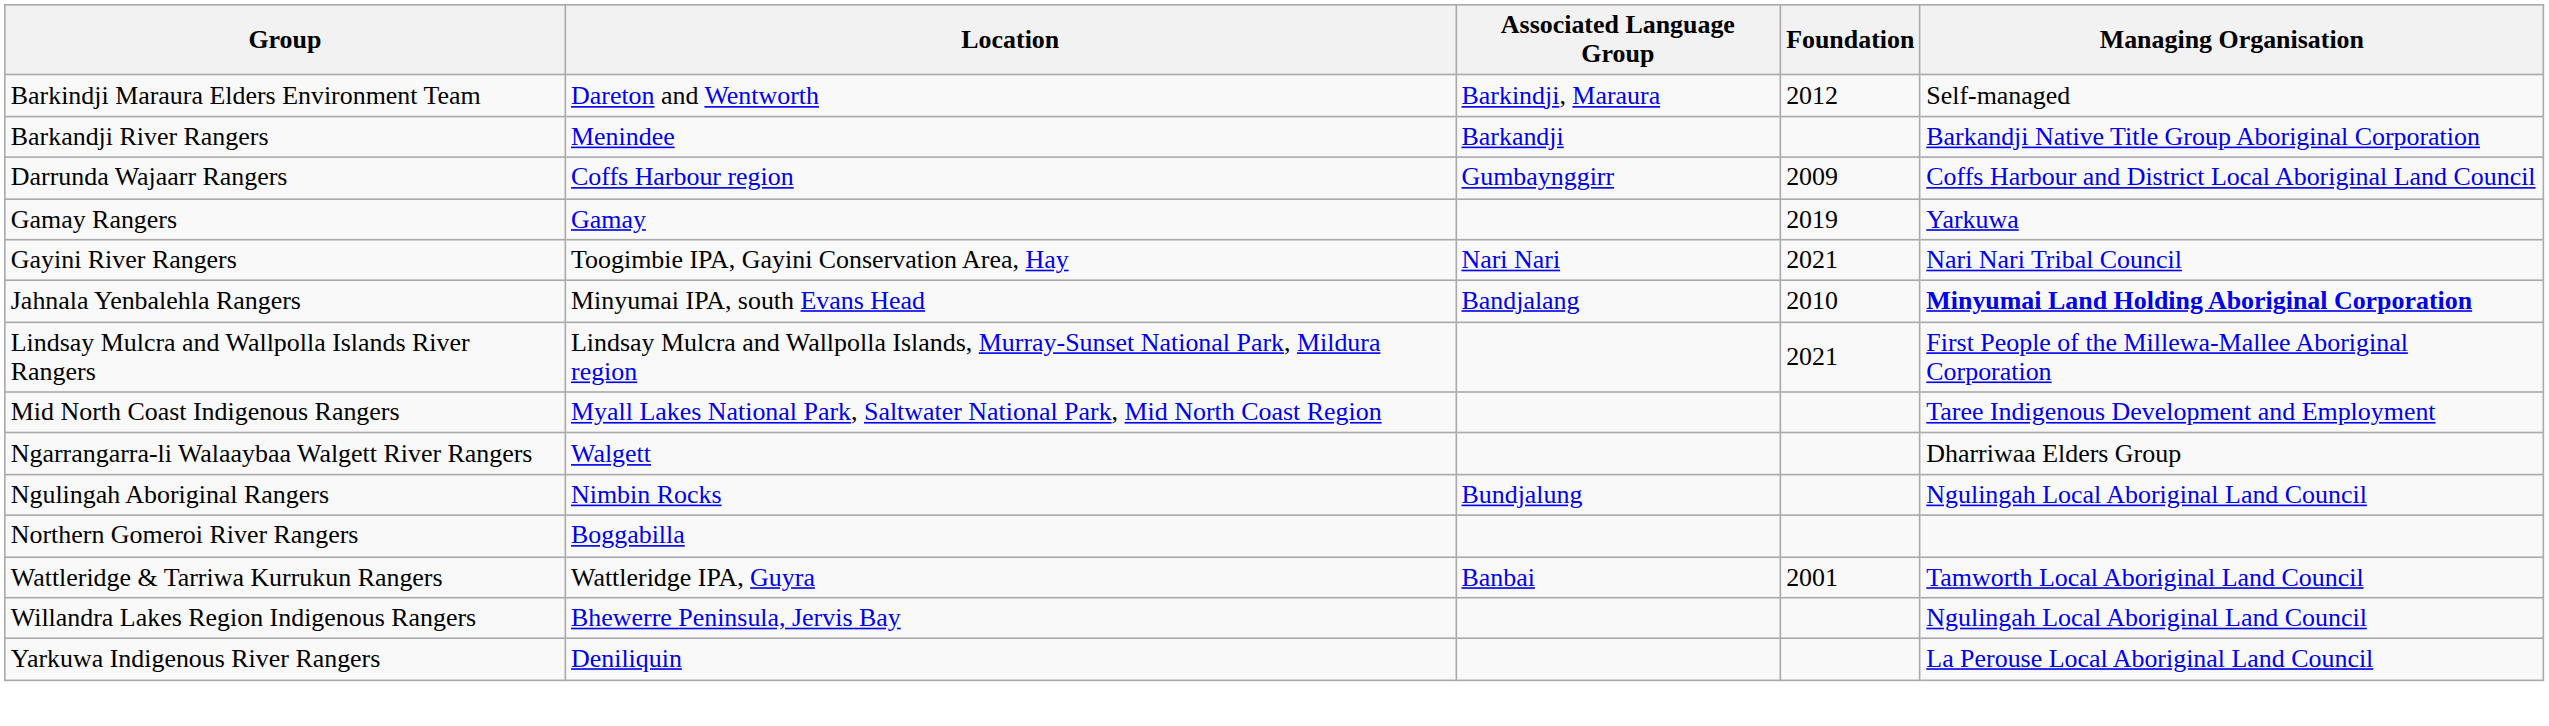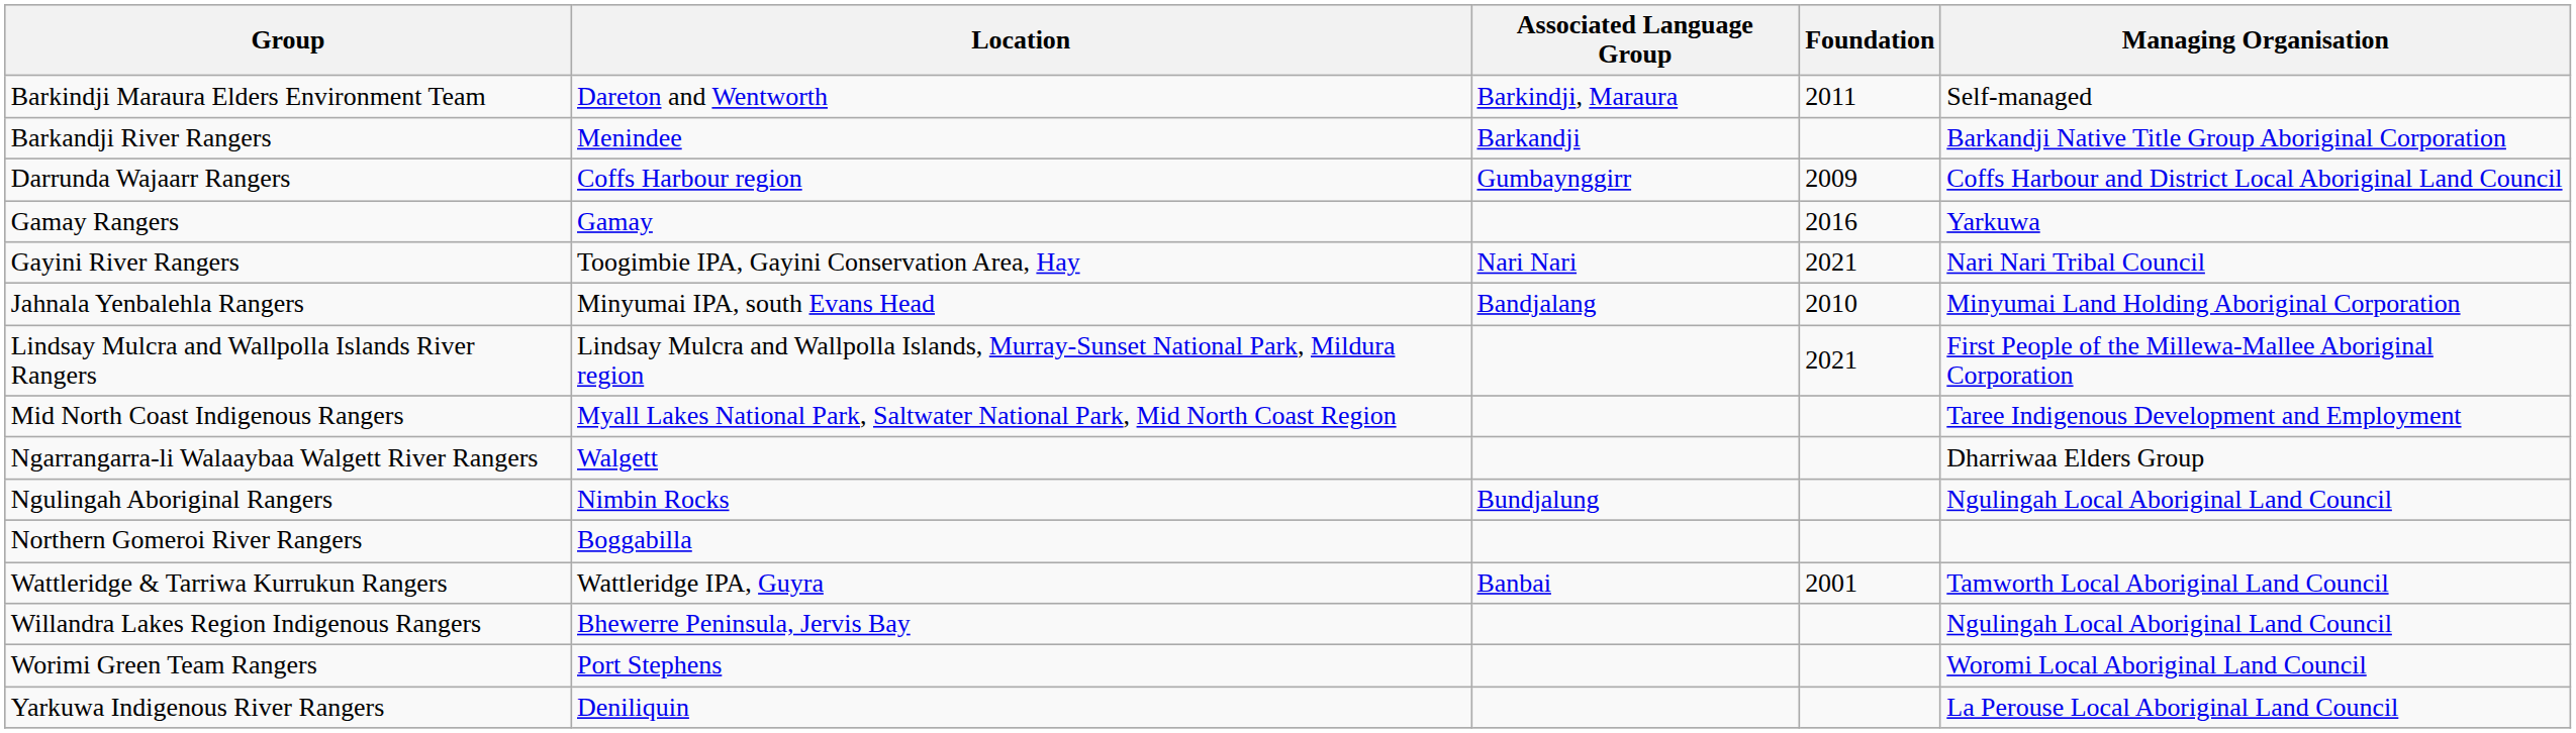Barkindji Maraura Elders Environment Team | Foundation: 2012 -> 2011
Gamay Rangers | Foundation: 2019 -> 2016
Jahnala Yenbalehla Rangers | Managing Organisation: bold -> normal
+ row: Worimi Green Team Rangers | Port Stephens | Woromi Local Aboriginal Land Council
